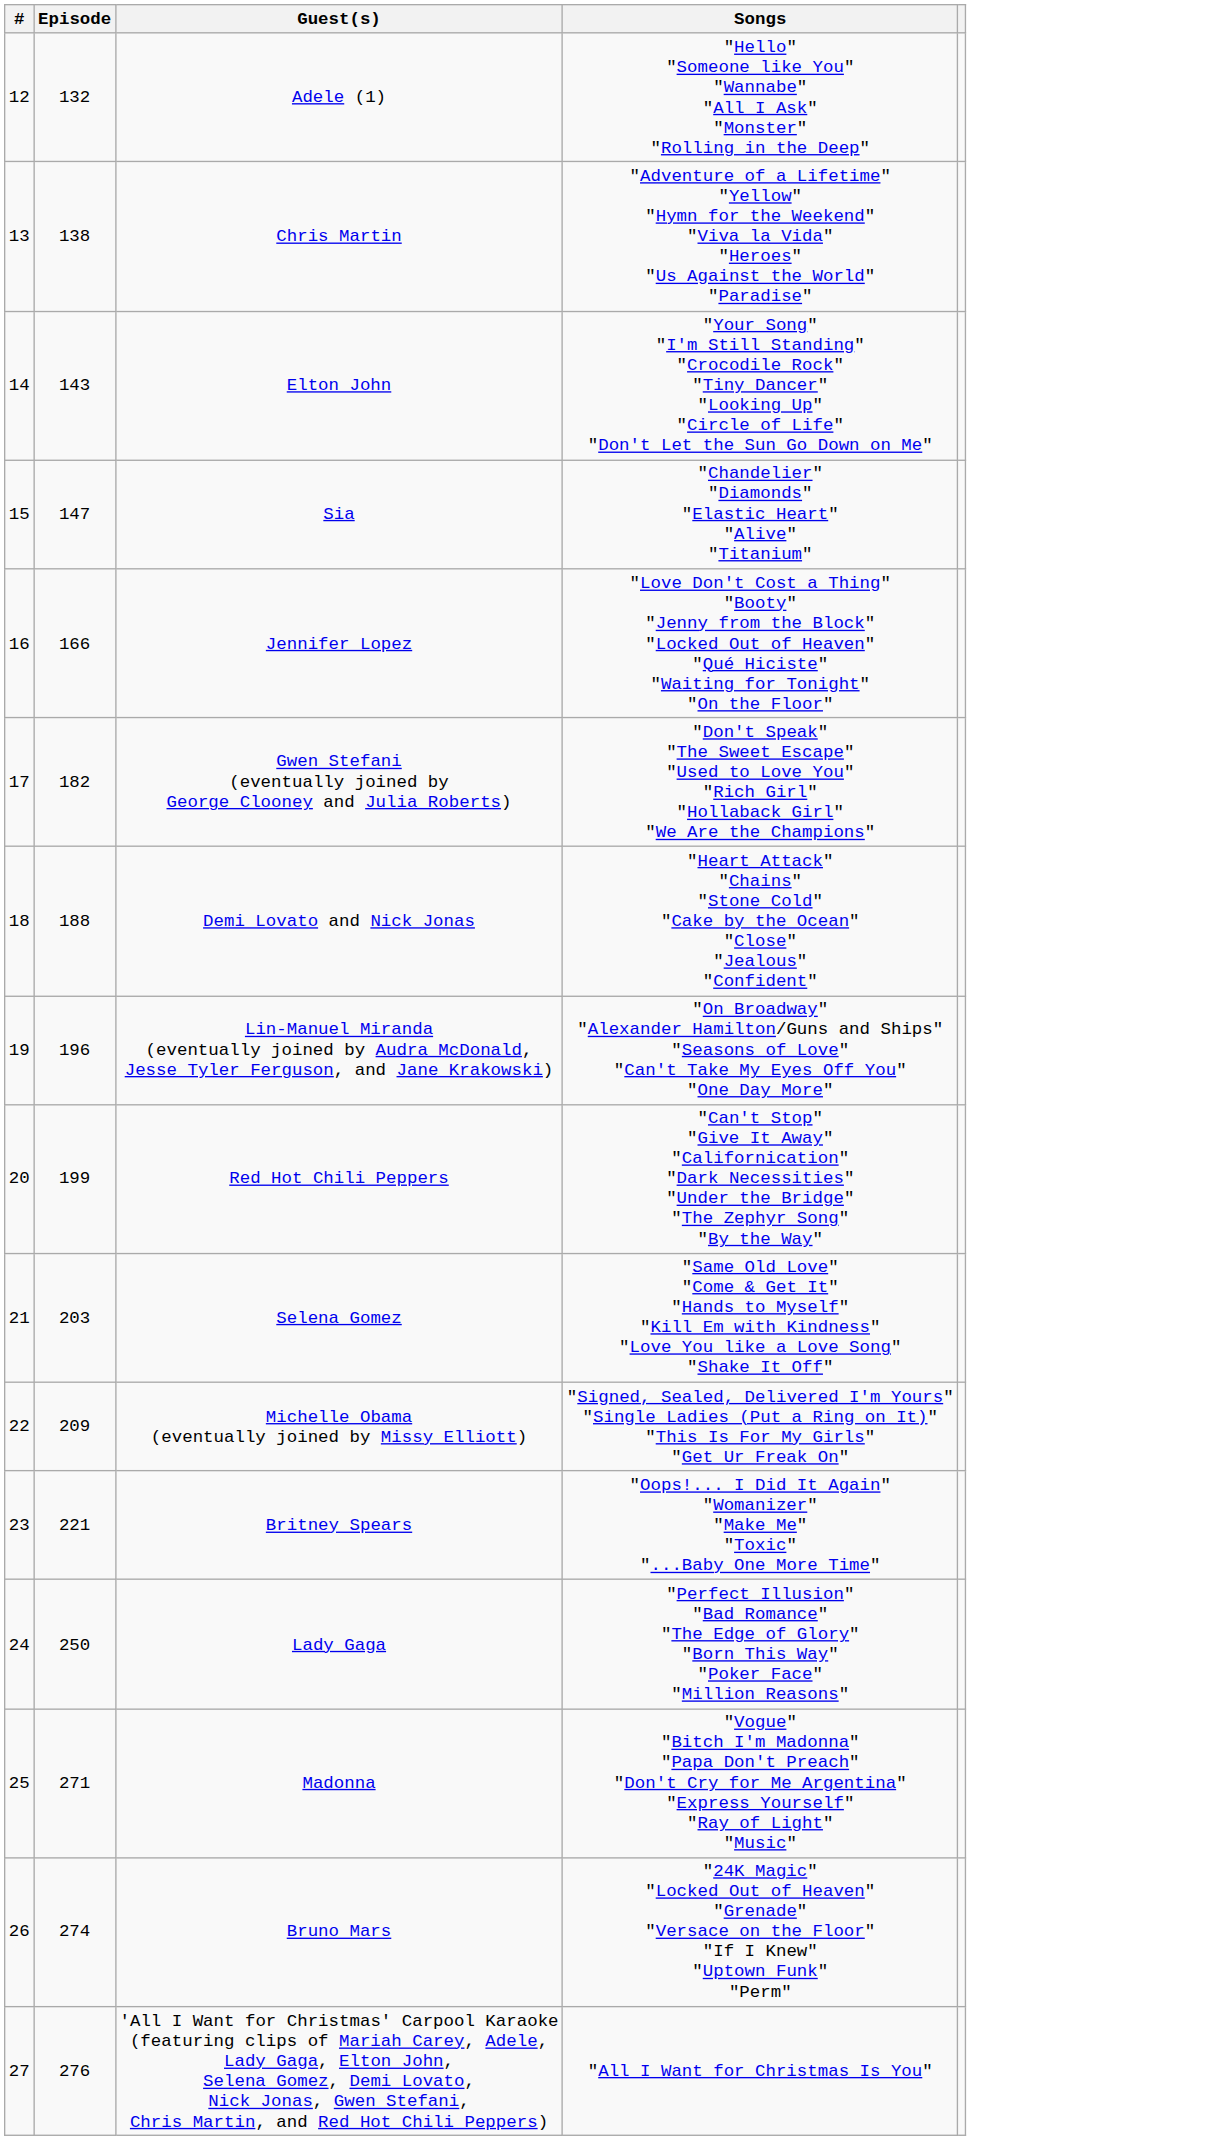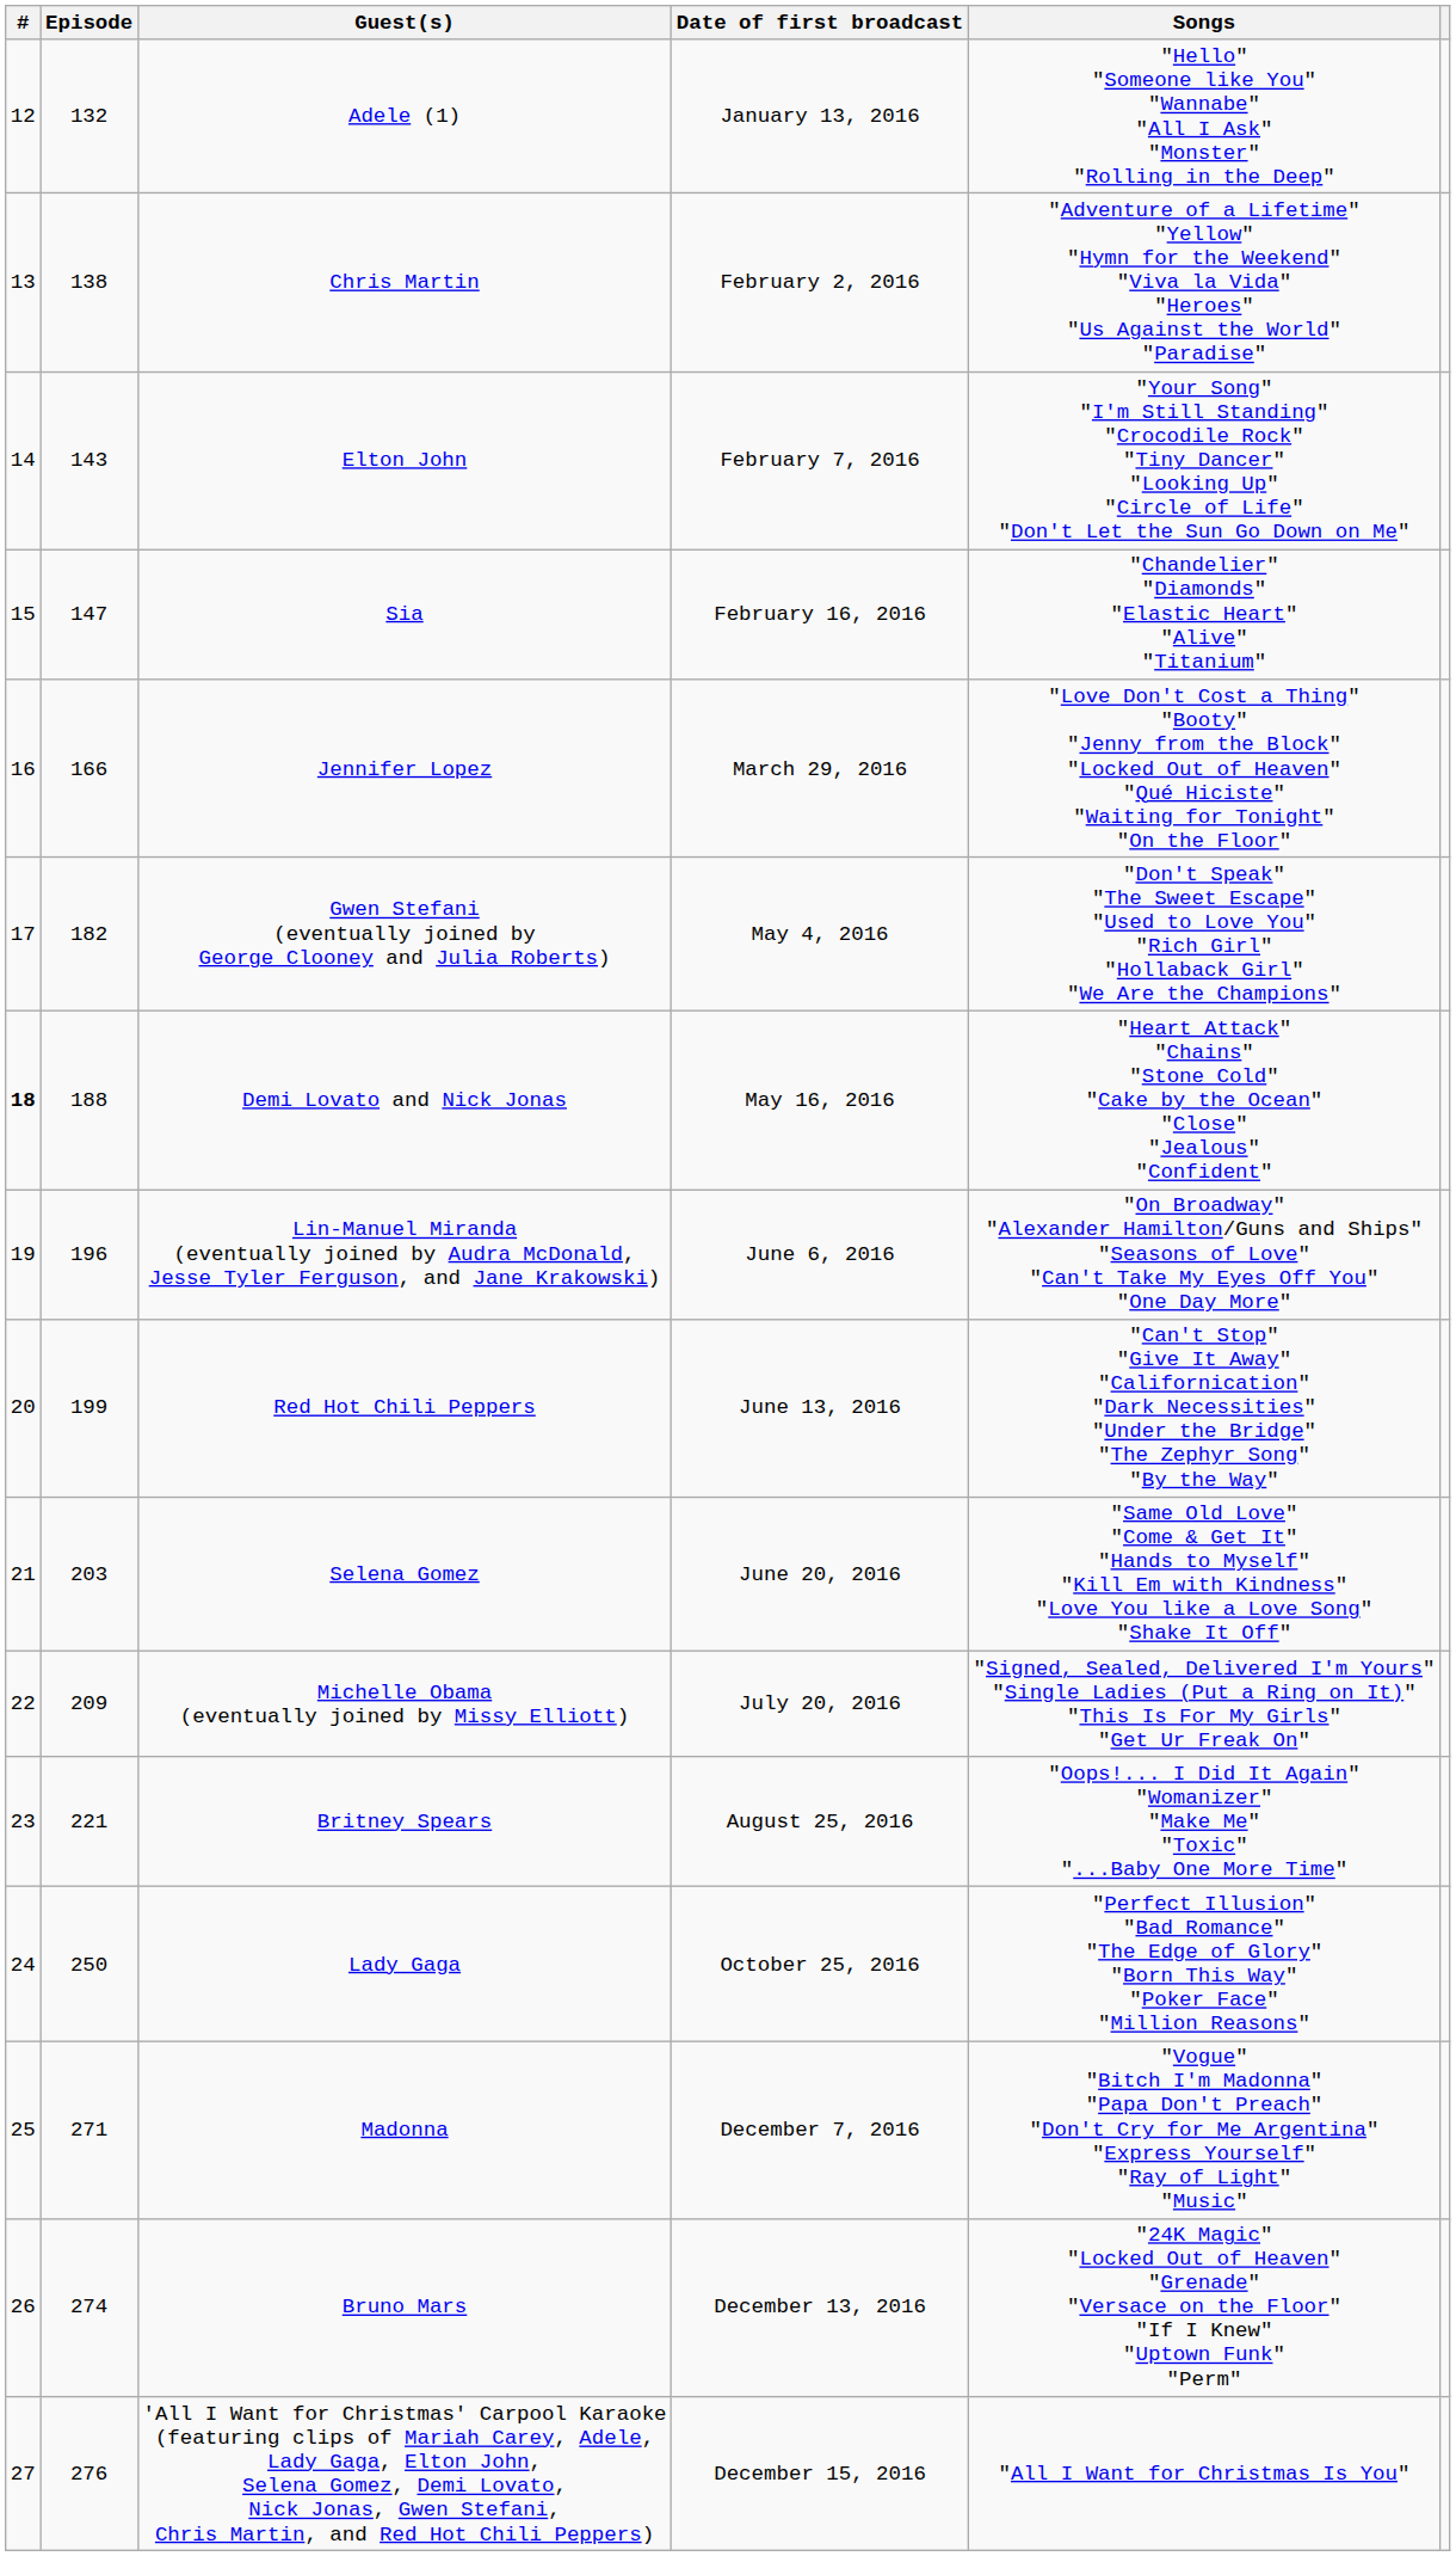+ column: Date of first broadcast | January 13, 2016 | February 2, 2016 | February 7, 2016 | February 16, 2016 | March 29, 2016 | May 4, 2016 | May 16, 2016 | June 6, 2016 | June 13, 2016 | June 20, 2016 | July 20, 2016 | August 25, 2016 | October 25, 2016 | December 7, 2016 | December 13, 2016 | December 15, 2016
Demi Lovato and Nick Jonas | #: normal -> bold
